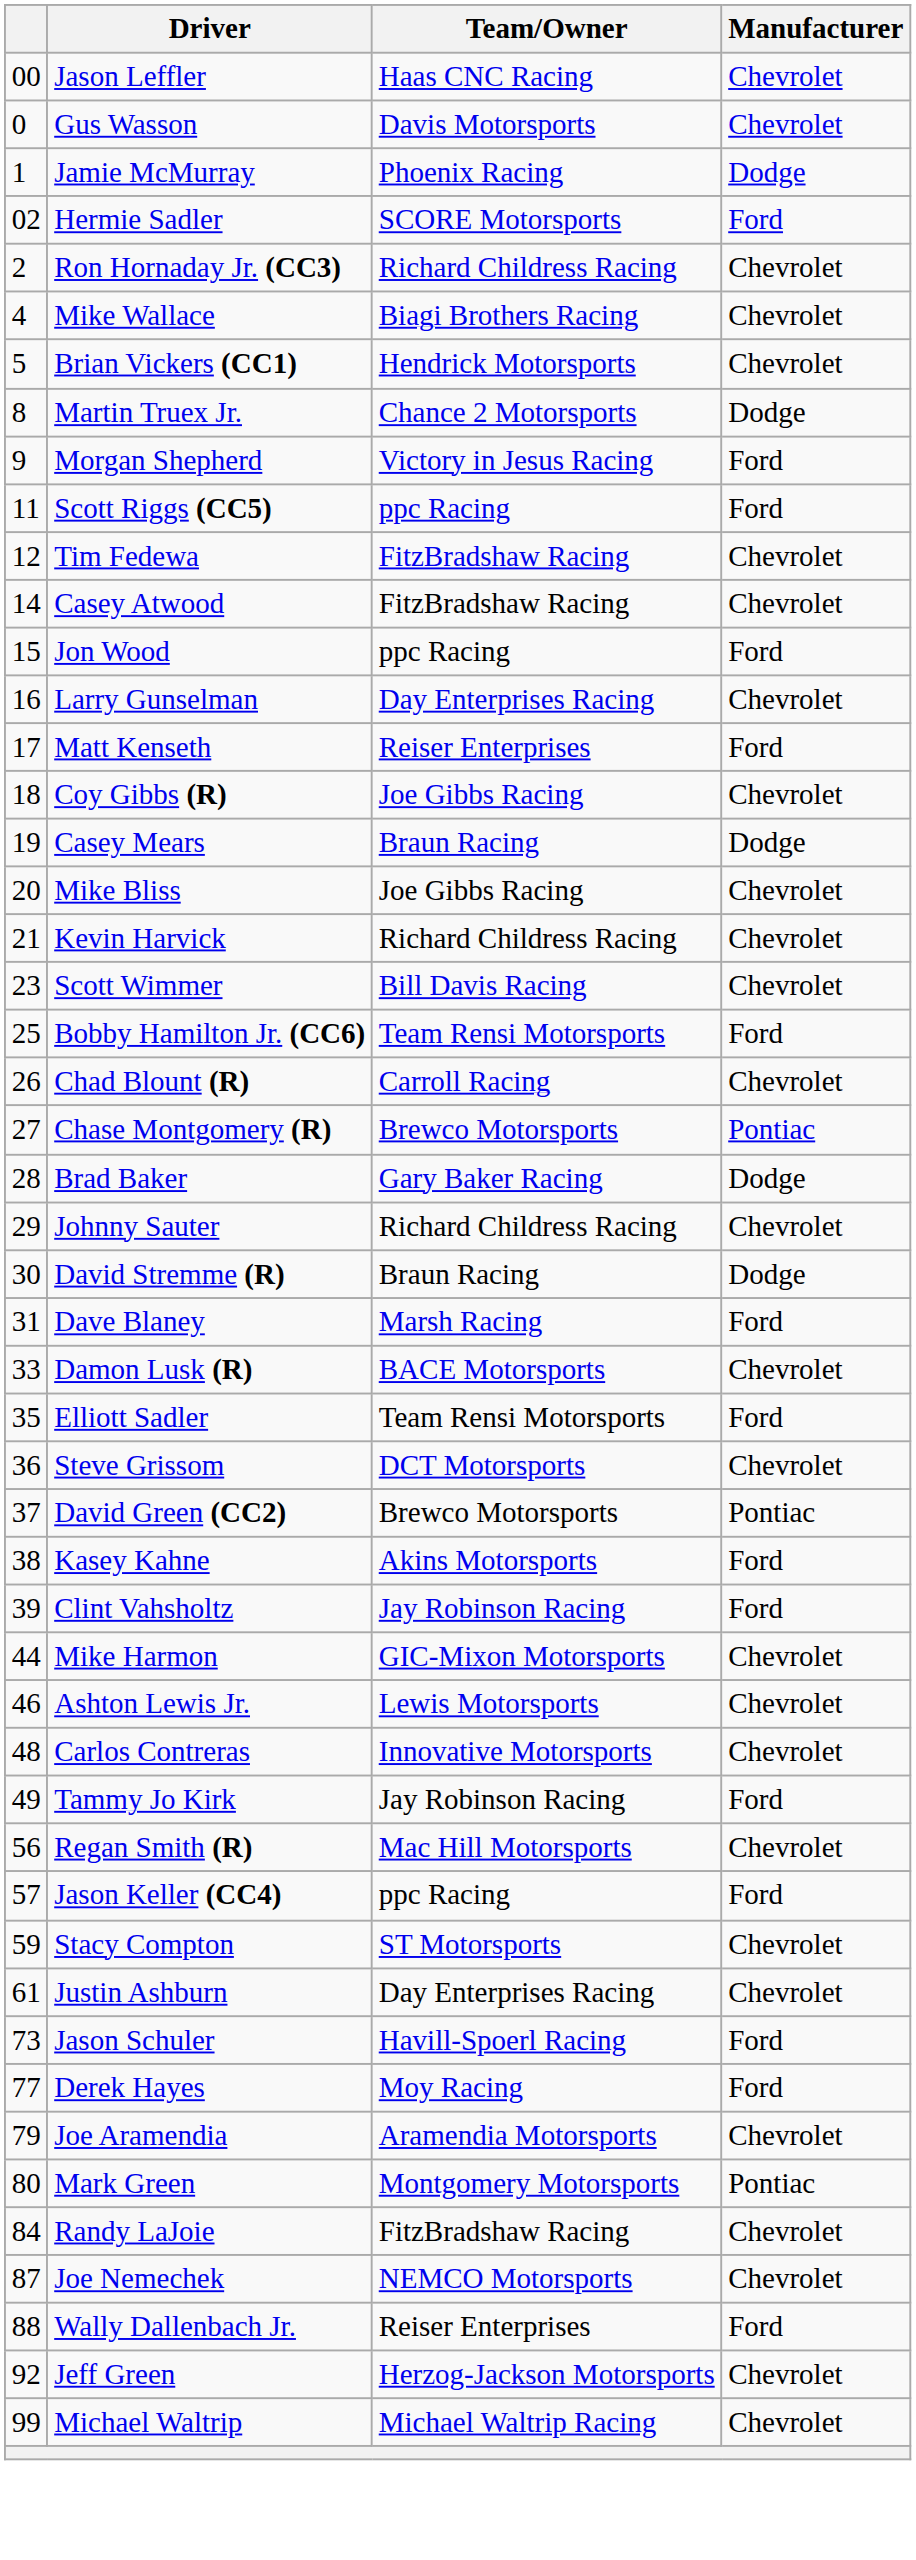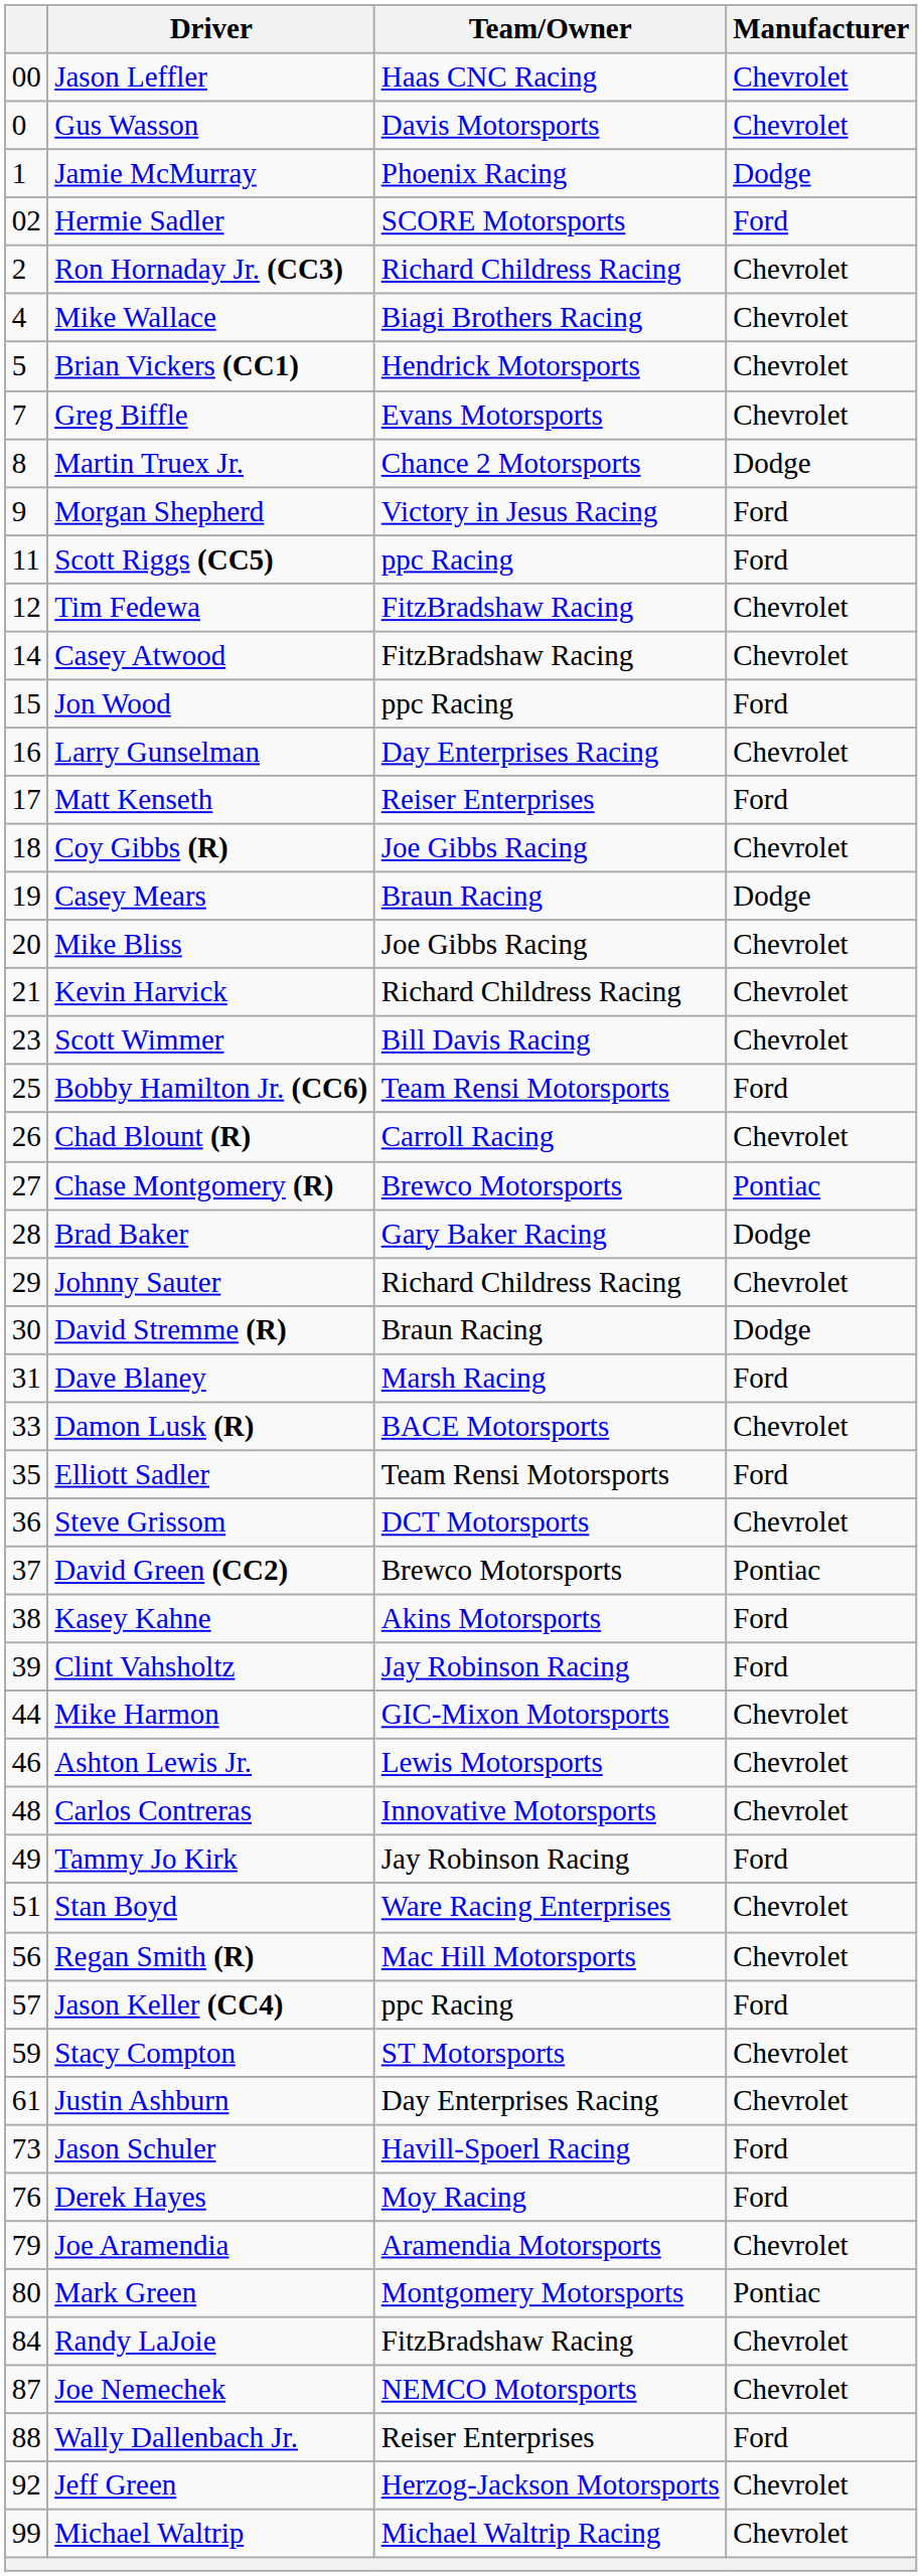+ row: 7 | Greg Biffle | Evans Motorsports | Chevrolet
+ row: 51 | Stan Boyd | Ware Racing Enterprises | Chevrolet
Derek Hayes | column 1: 77 -> 76
